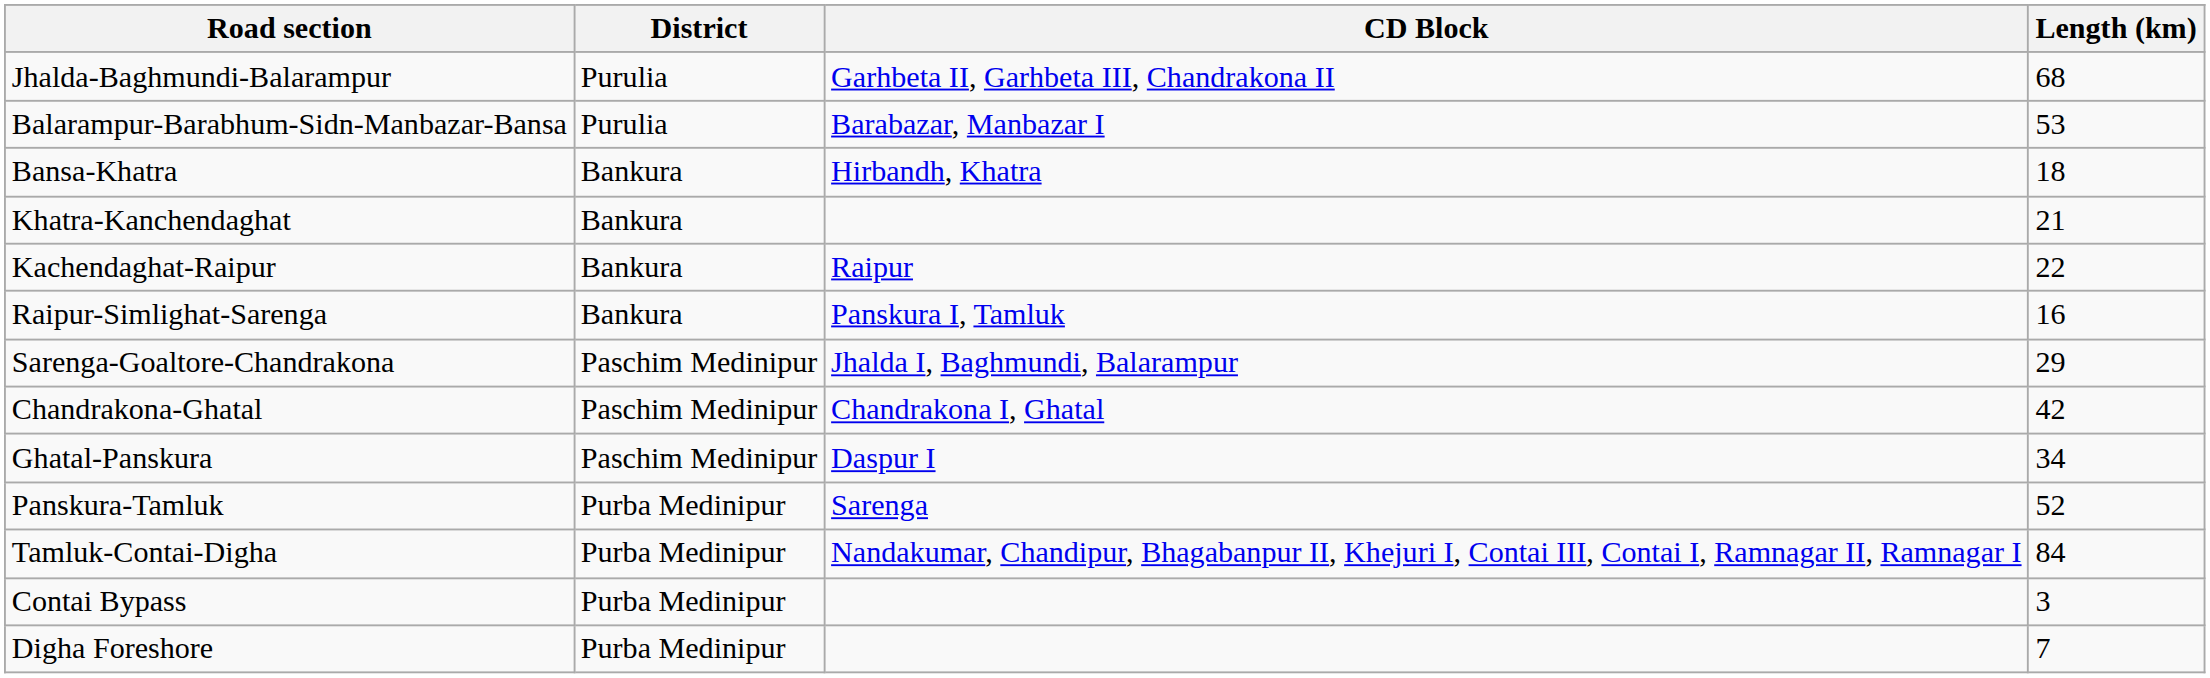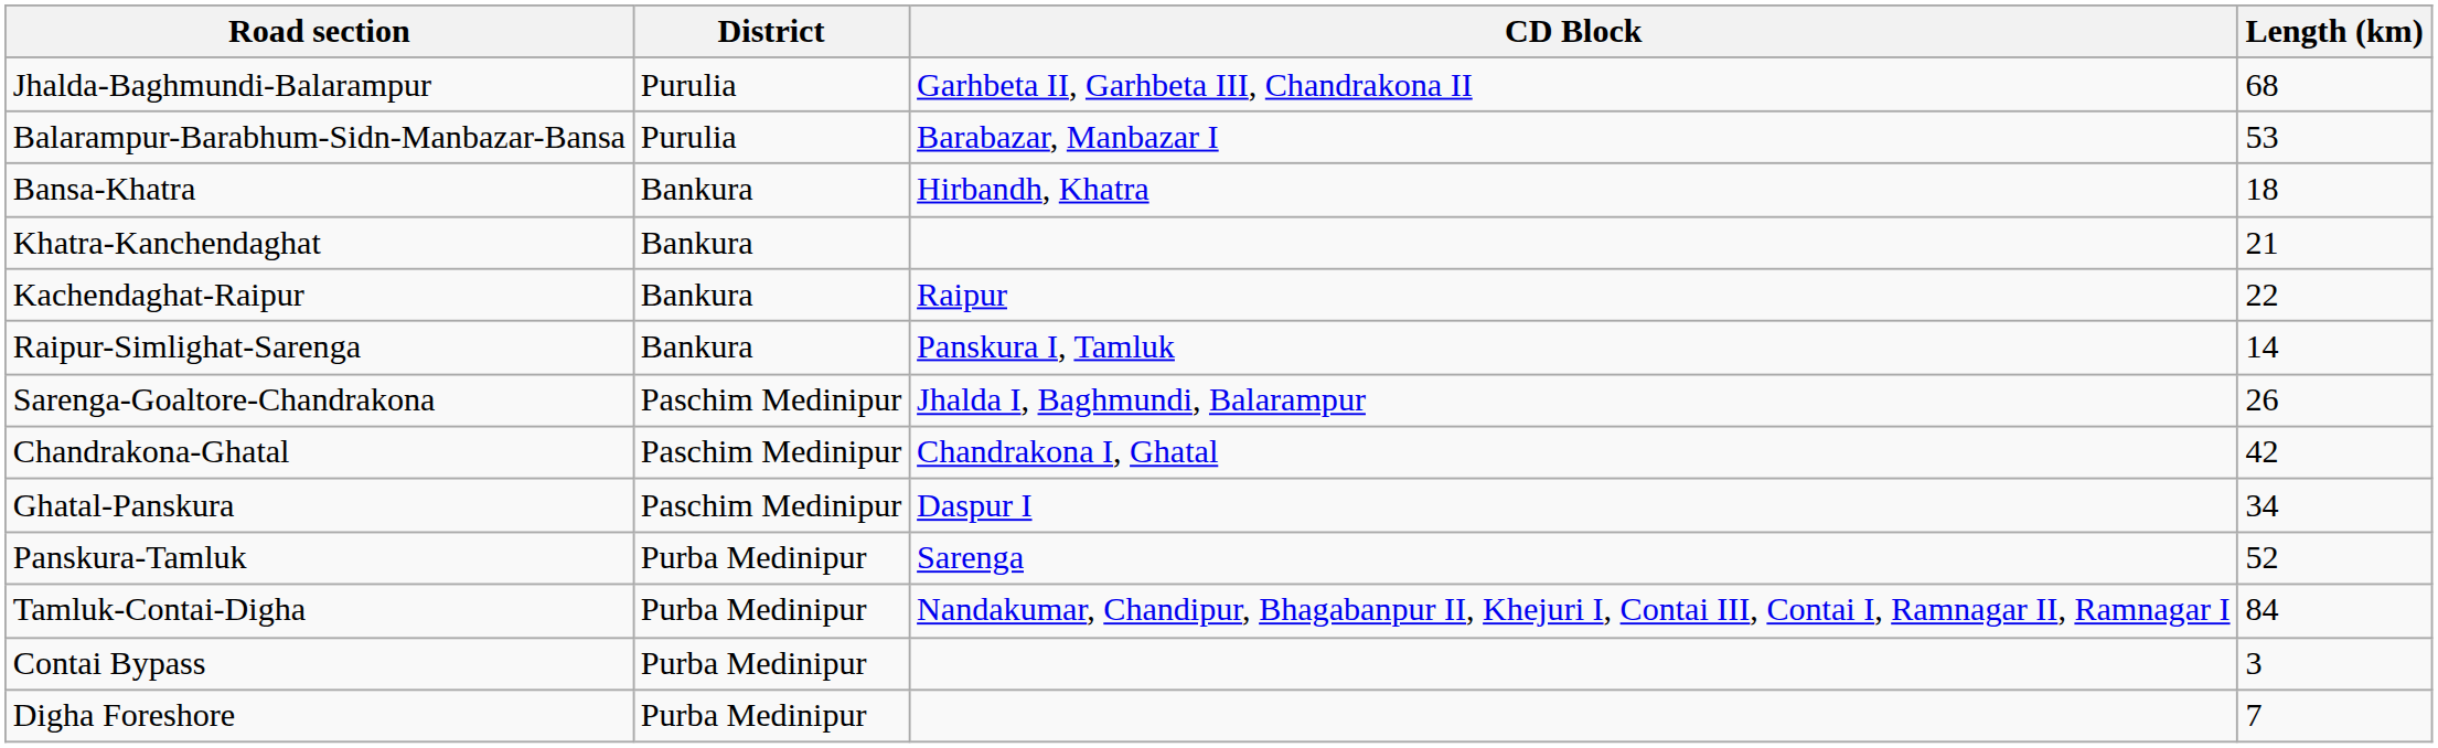Raipur-Simlighat-Sarenga | Length (km): 16 -> 14
Sarenga-Goaltore-Chandrakona | Length (km): 29 -> 26
